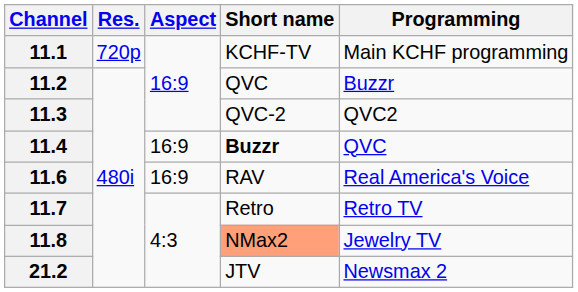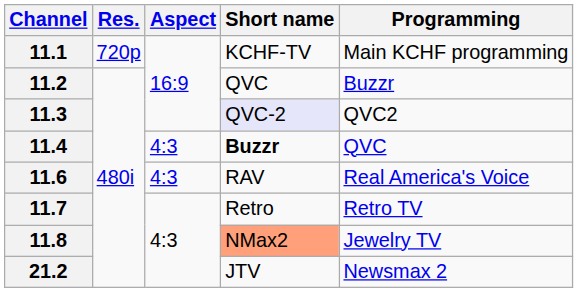11.3 | Short name: no background -> lavender background
11.4 | Aspect: 16:9 -> 4:3
11.6 | Aspect: 16:9 -> 4:3
